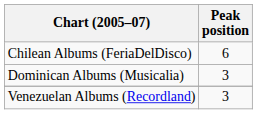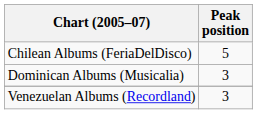Chilean Albums (FeriaDelDisco) | Peak position: 6 -> 5
